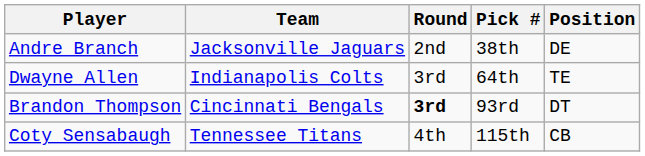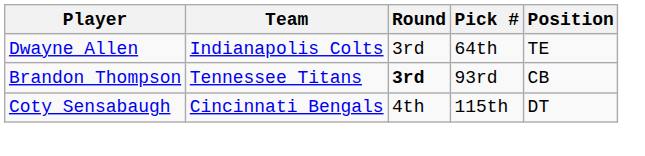- row: Andre Branch | Jacksonville Jaguars | 2nd | 38th | DE
Brandon Thompson | Team: Cincinnati Bengals -> Tennessee Titans
Brandon Thompson | Position: DT -> CB
Coty Sensabaugh | Team: Tennessee Titans -> Cincinnati Bengals
Coty Sensabaugh | Position: CB -> DT
